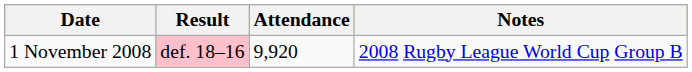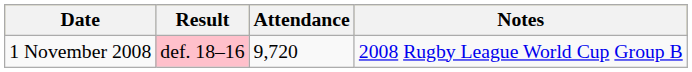1 November 2008 | Attendance: 9,920 -> 9,720
